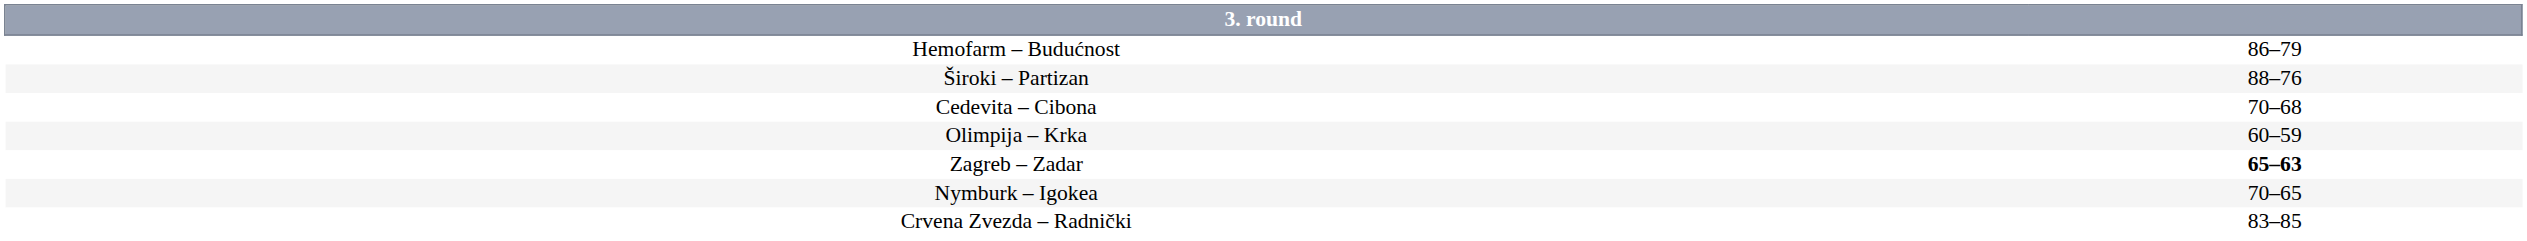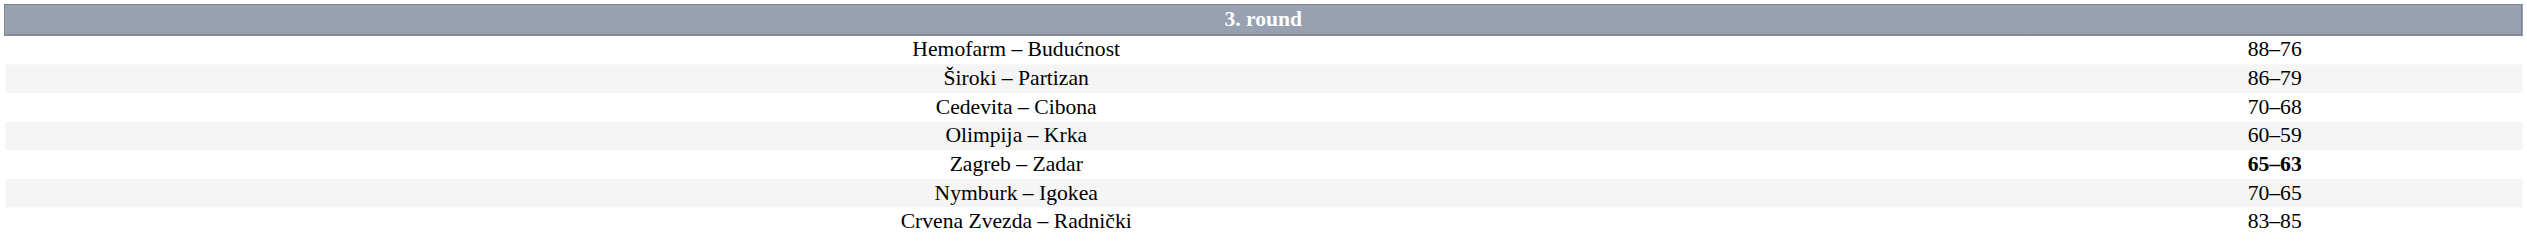Hemofarm – Budućnost | column 2: 86–79 -> 88–76
Široki – Partizan | column 2: 88–76 -> 86–79
